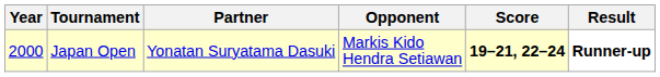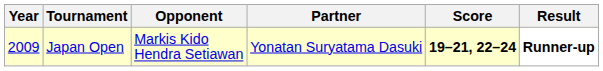columns swapped: Partner <-> Opponent
Japan Open | Year: 2000 -> 2009
